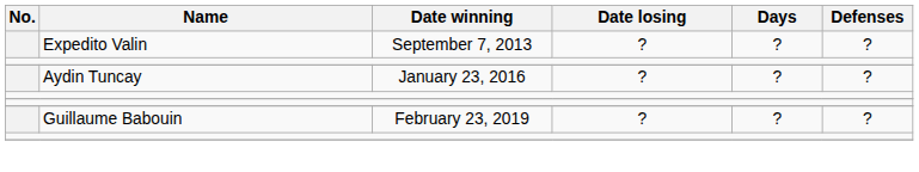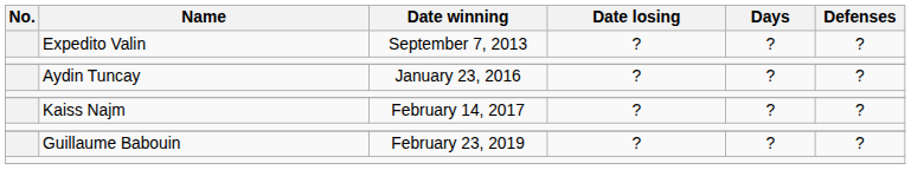+ row: Kaiss Najm | February 14, 2017 | ? | ? | ?
